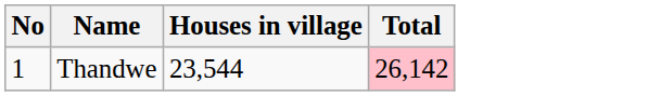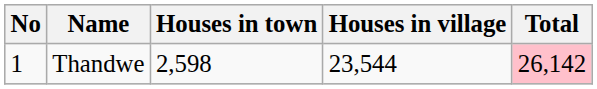+ column: Houses in town | 2,598
